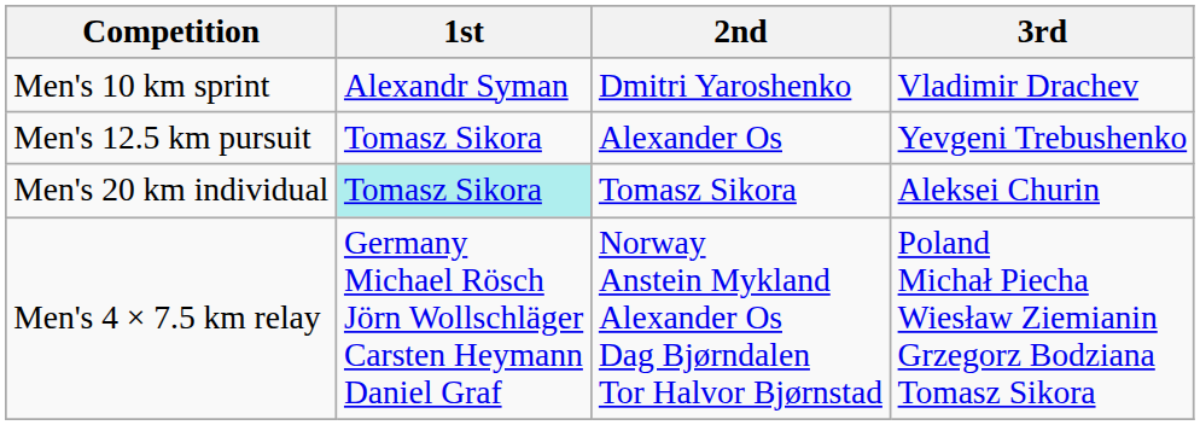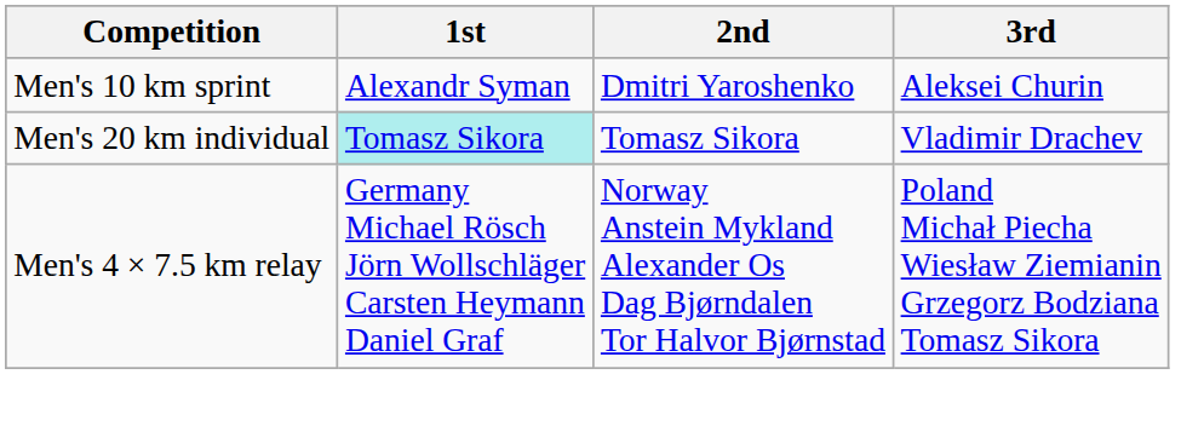Men's 10 km sprint | 3rd: Vladimir Drachev -> Aleksei Churin
- row: Men's 12.5 km pursuit | Tomasz Sikora | Alexander Os | Yevgeni Trebushenko
Men's 20 km individual | 3rd: Aleksei Churin -> Vladimir Drachev
